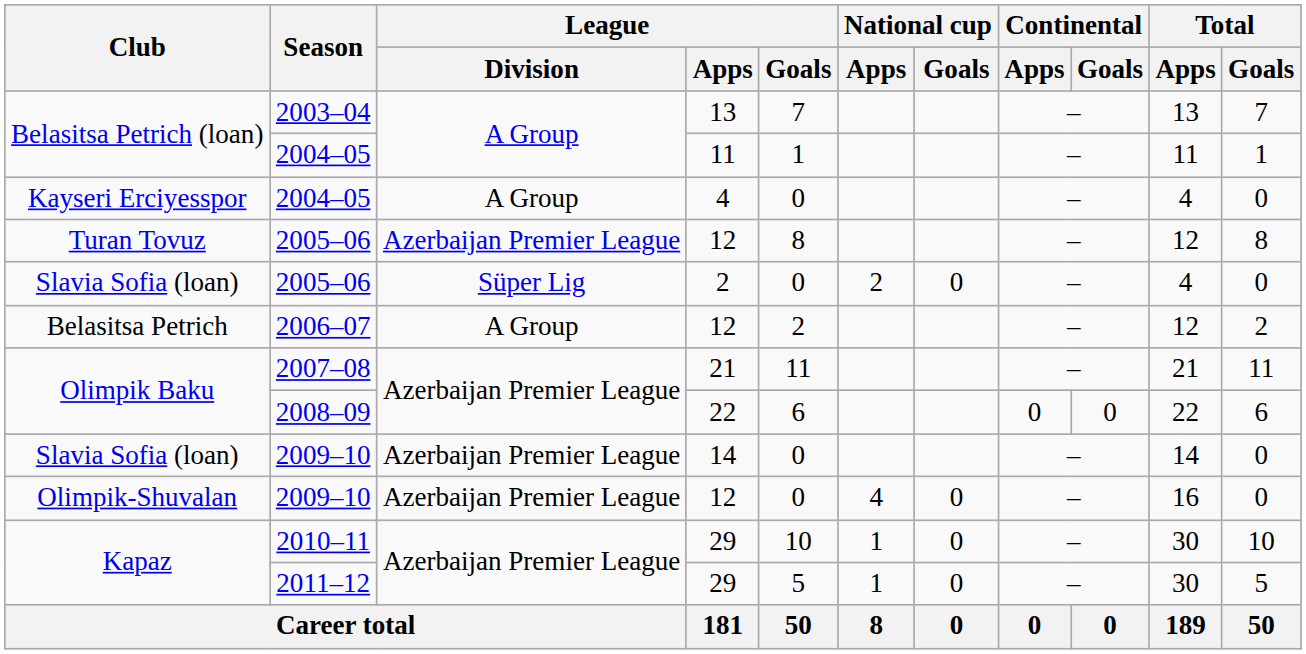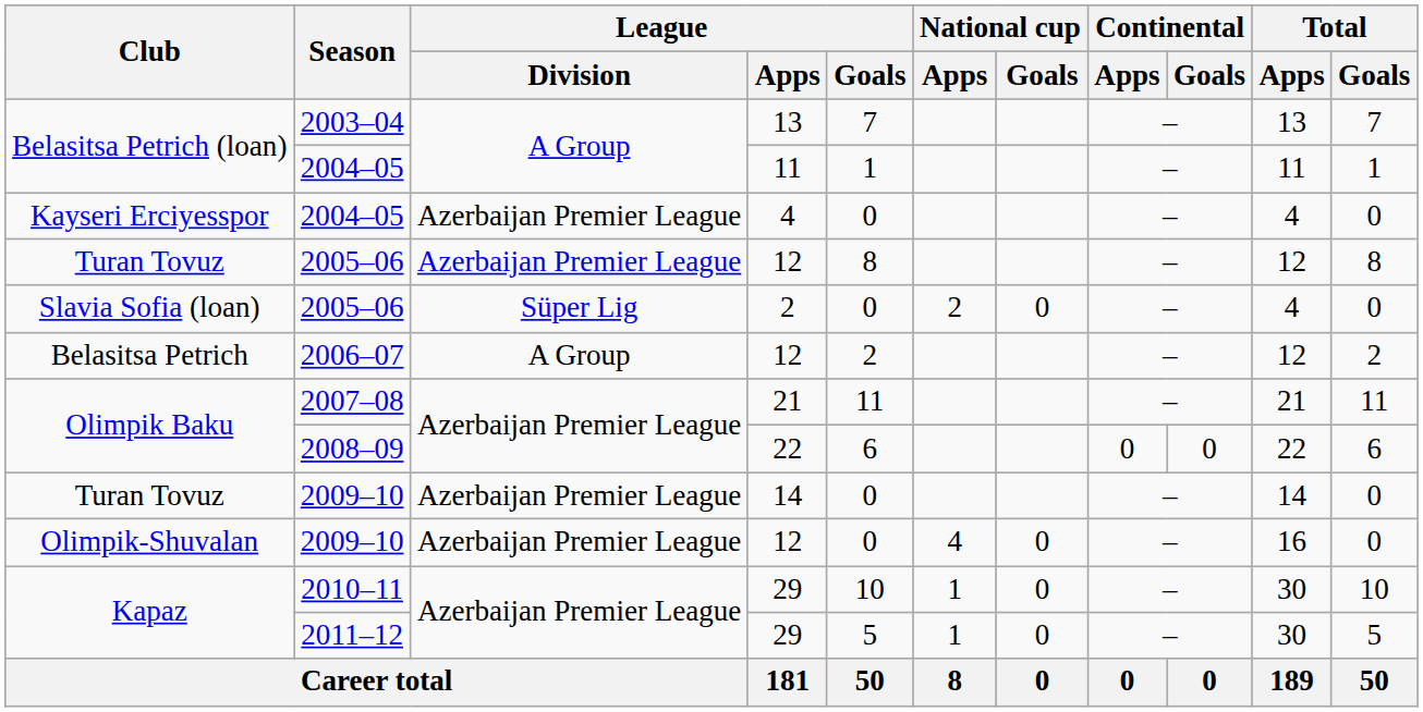2004–05 / 4 | League / Division: A Group -> Azerbaijan Premier League
2009–10 / 14 | Club: Slavia Sofia (loan) -> Turan Tovuz
